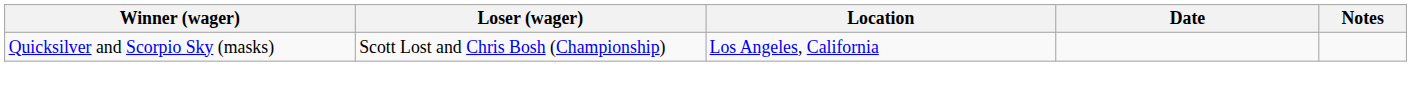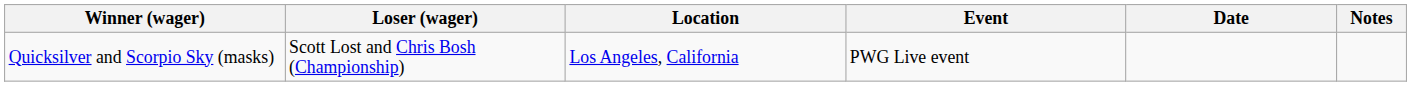+ column: Event | PWG Live event
